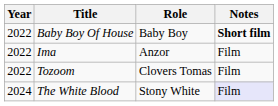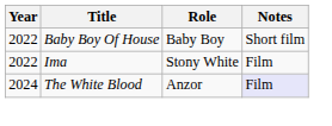Baby Boy Of House | Notes: bold -> normal
Ima | Role: Anzor -> Stony White
- row: 2022 | Tozoom | Clovers Tomas | Film
The White Blood | Role: Stony White -> Anzor
